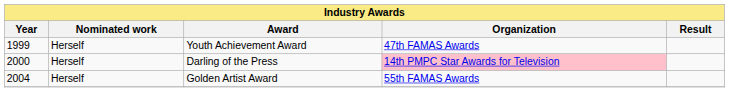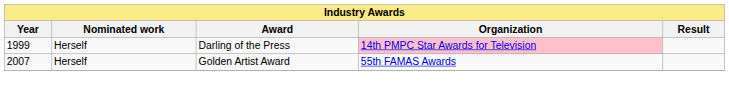- row: 1999 | Herself | Youth Achievement Award | 47th FAMAS Awards
Darling of the Press | Year: 2000 -> 1999
Golden Artist Award | Year: 2004 -> 2007
